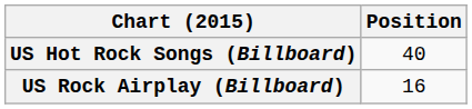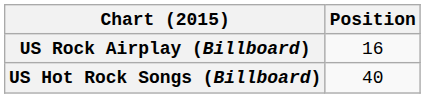rows swapped: US Hot Rock Songs (Billboard) <-> US Rock Airplay (Billboard)
